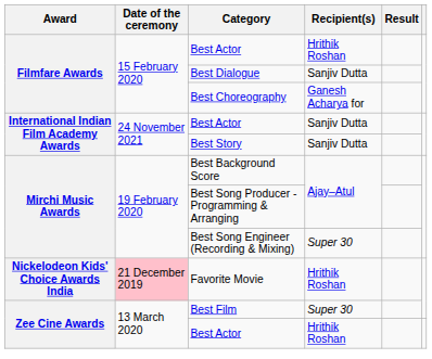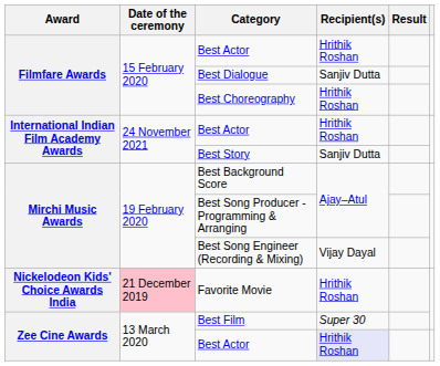Best Choreography | Recipient(s): Ganesh Acharya for -> Hrithik Roshan
International Indian Film Academy Awards / Best Actor | Recipient(s): Sanjiv Dutta -> Hrithik Roshan
Best Song Engineer (Recording & Mixing) | Recipient(s): Super 30 -> Vijay Dayal
Zee Cine Awards / Best Actor | Recipient(s): no background -> lavender background
